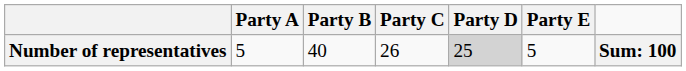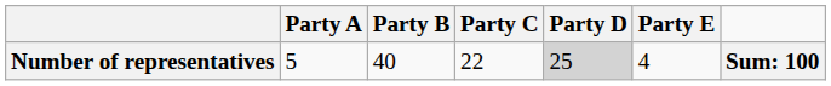Number of representatives | Party C: 26 -> 22
Number of representatives | Party E: 5 -> 4
